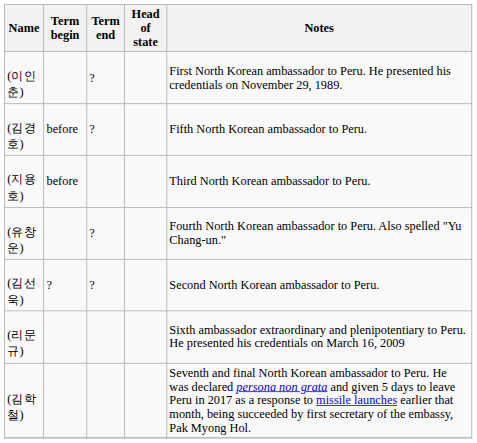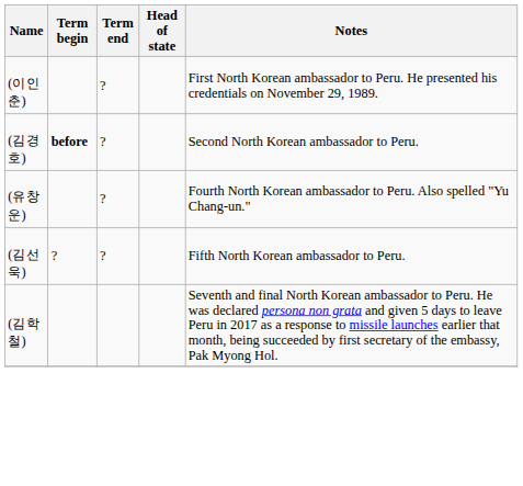(김경호) | Term begin: normal -> bold
(김경호) | Notes: Fifth North Korean ambassador to Peru. -> Second North Korean ambassador to Peru.
- row: (지용호) | before | Third North Korean ambassador to Peru.
(김선욱) | Notes: Second North Korean ambassador to Peru. -> Fifth North Korean ambassador to Peru.
- row: (리문규) | Sixth ambassador extraordinary and plenipotentiary to Peru. He presented his credentials on March 16, 2009
